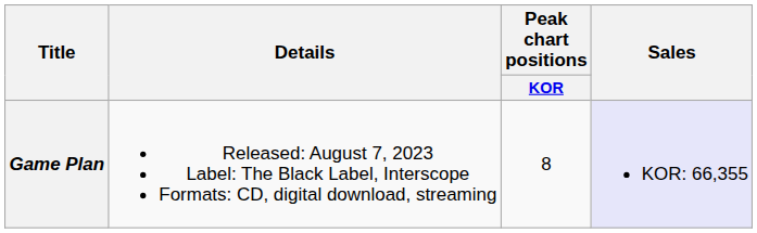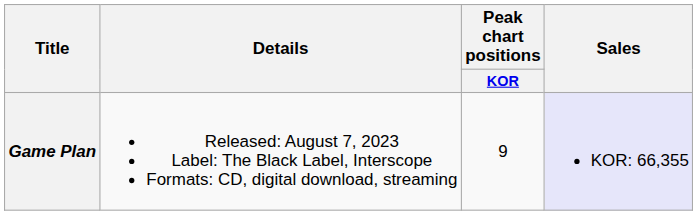Game Plan | Peak chart positions / KOR: 8 -> 9
